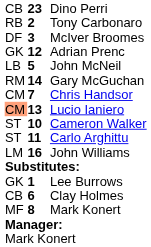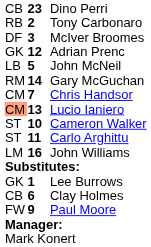- row: MF | 8 | Mark Konert
+ row: FW | 9 | Paul Moore
